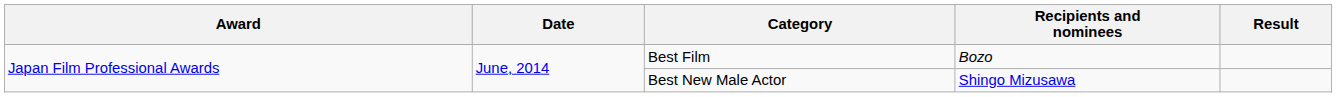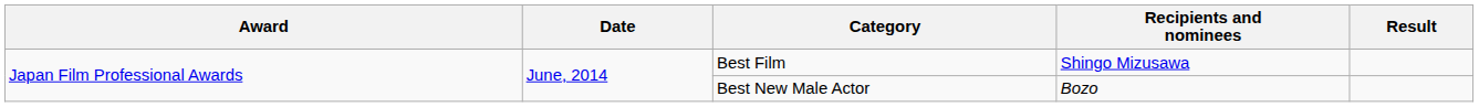Best Film | Recipients and nominees: Bozo -> Shingo Mizusawa
Best New Male Actor | Recipients and nominees: Shingo Mizusawa -> Bozo
